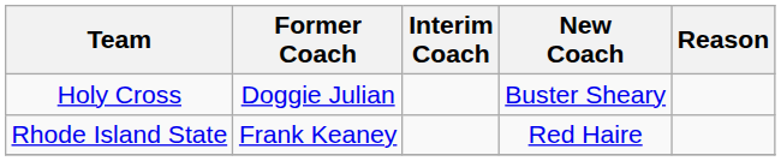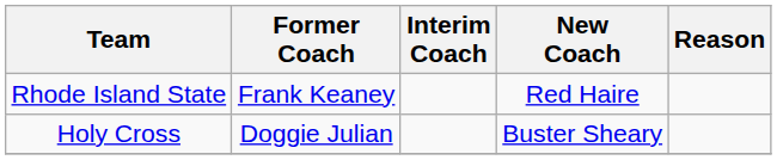rows swapped: Holy Cross <-> Rhode Island State
